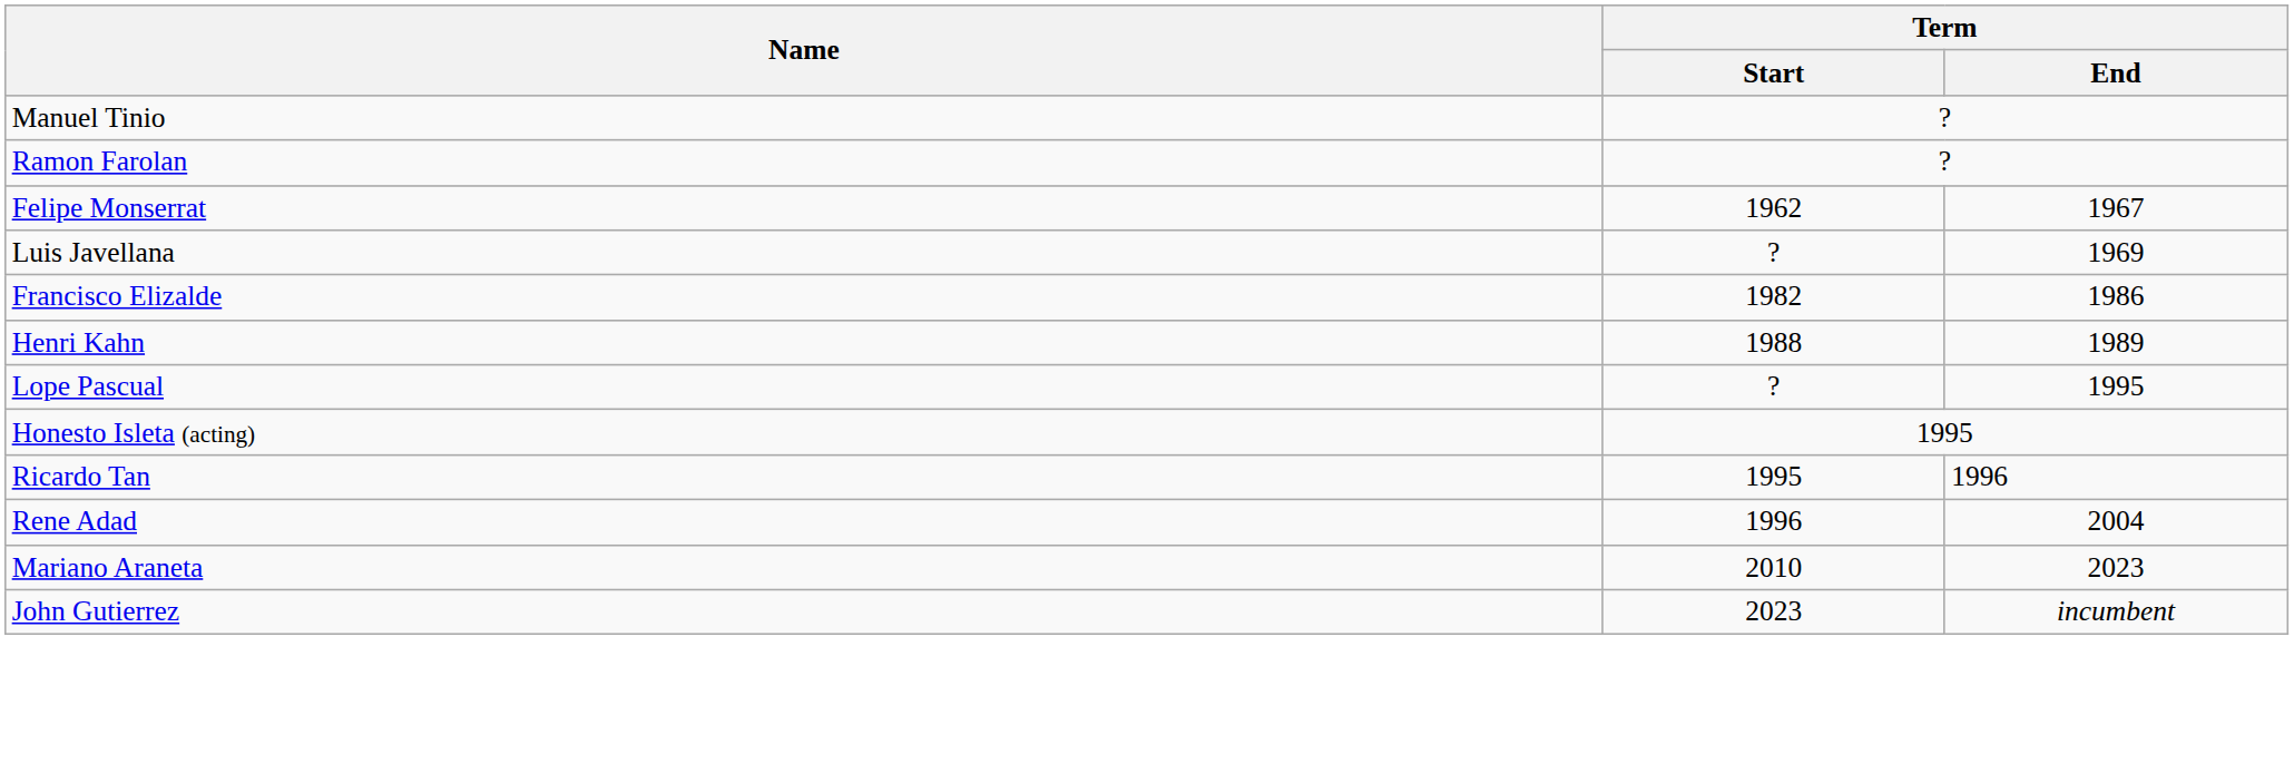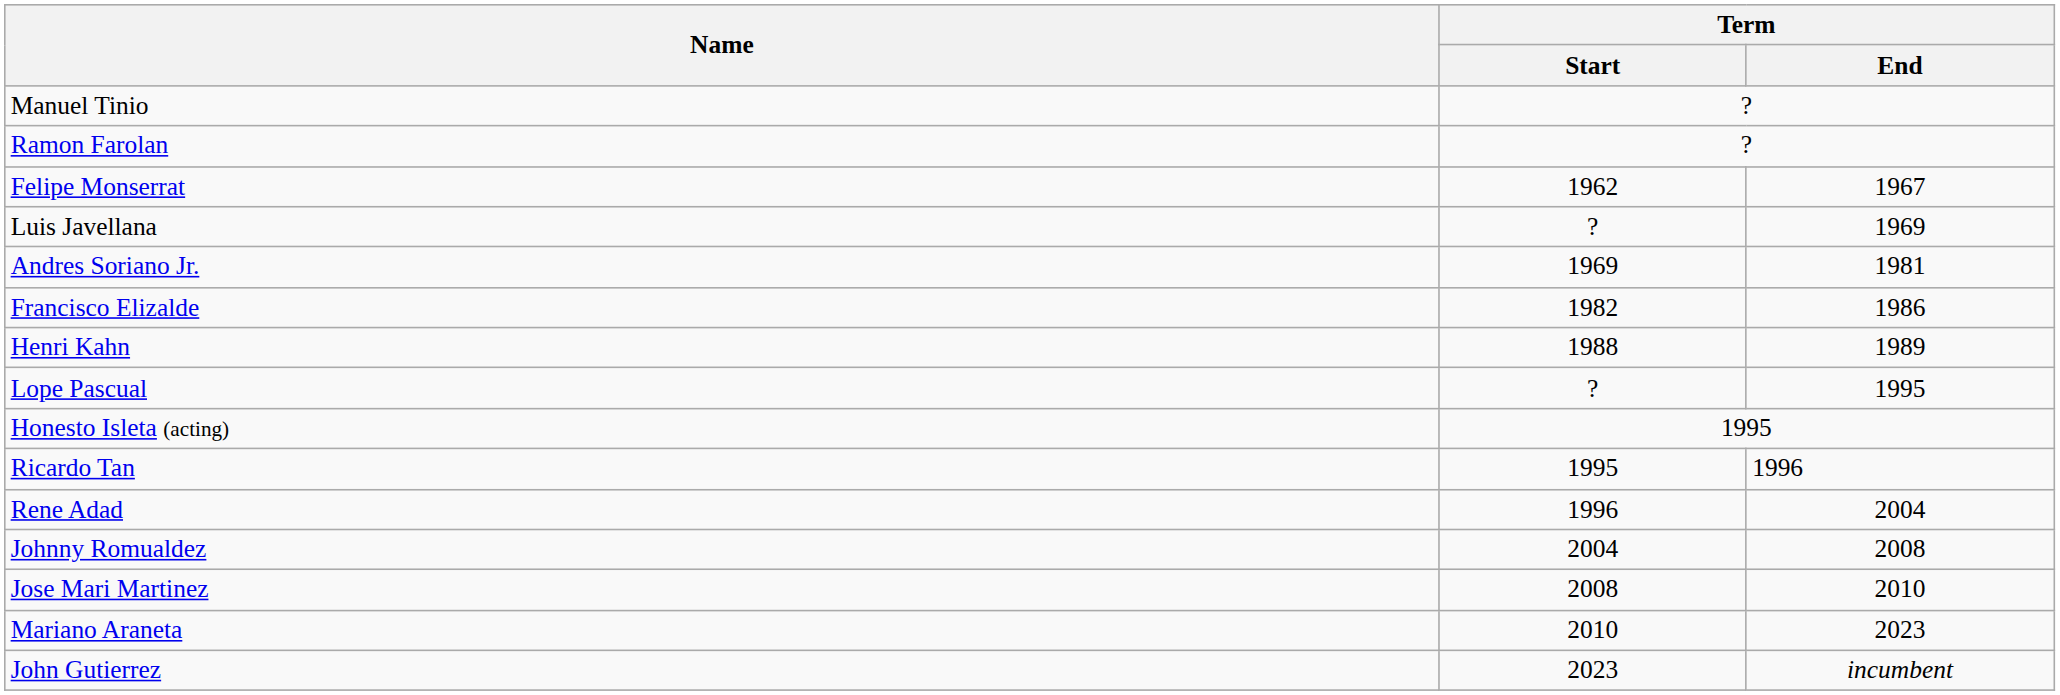+ row: Andres Soriano Jr. | 1969 | 1981
+ row: Johnny Romualdez | 2004 | 2008
+ row: Jose Mari Martinez | 2008 | 2010
